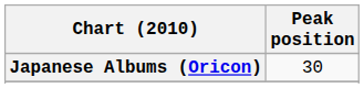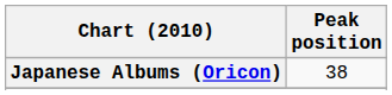Japanese Albums (Oricon) | Peak position: 30 -> 38
